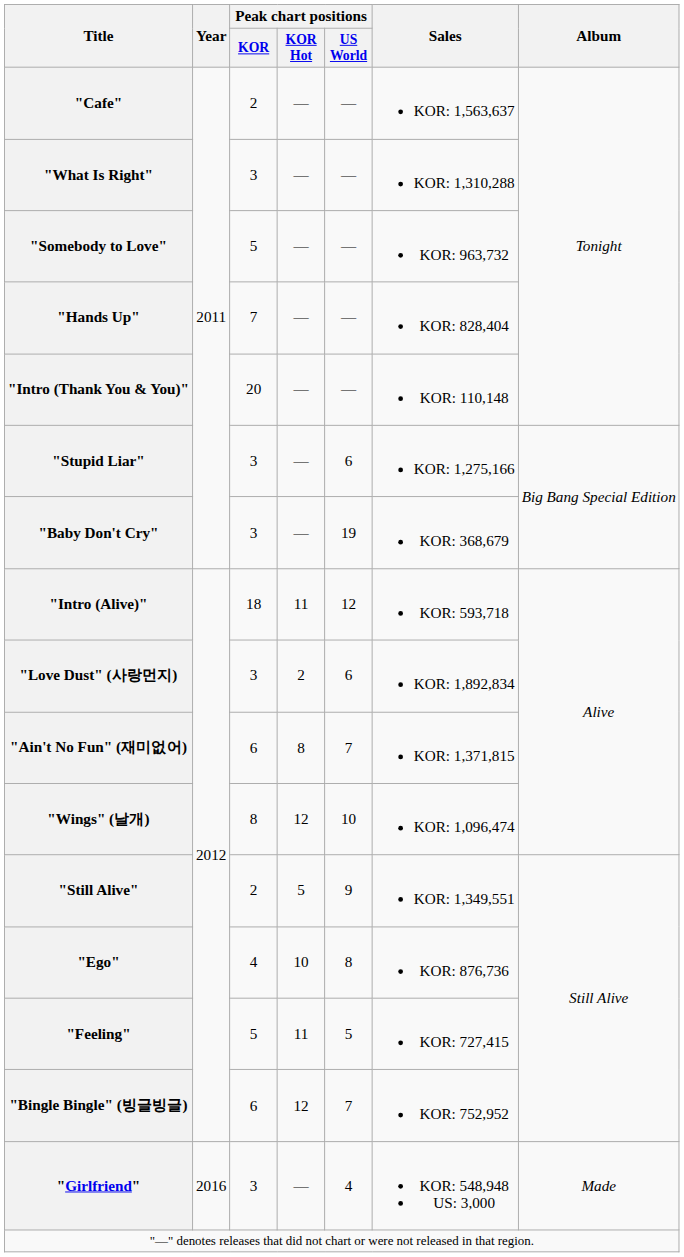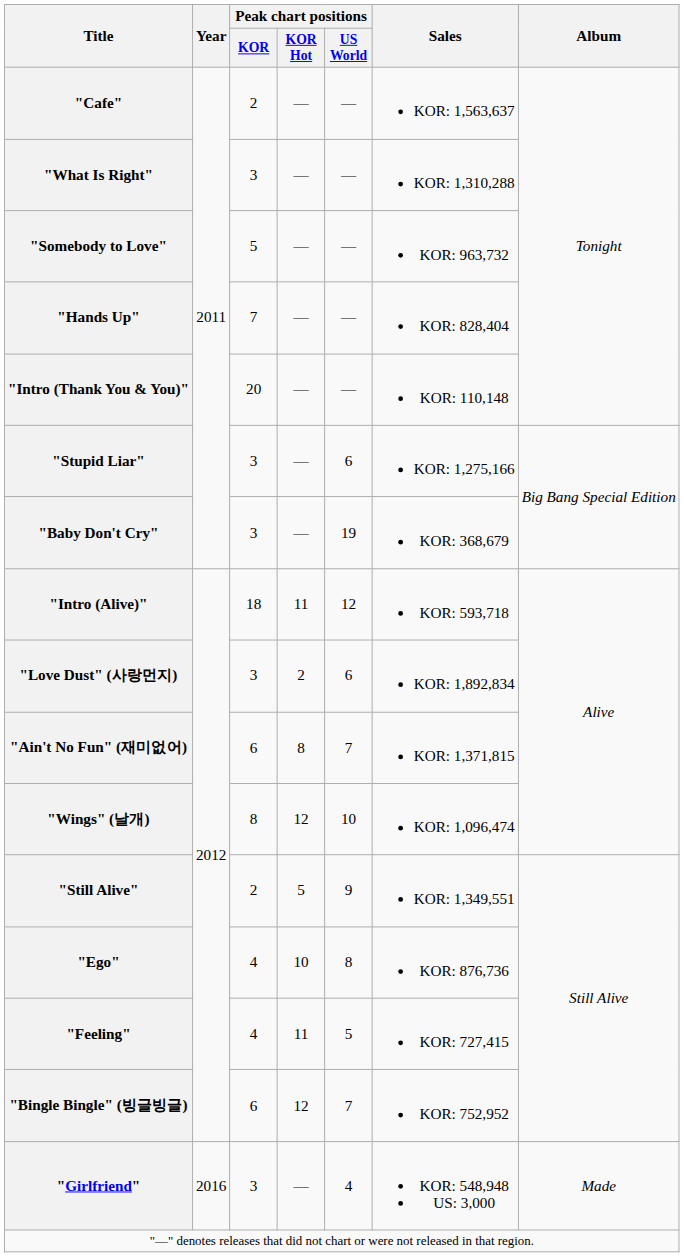"Feeling" | Peak chart positions / KOR: 5 -> 4
